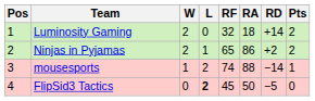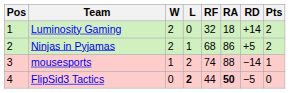Ninjas in Pyjamas | RF: 65 -> 68
Ninjas in Pyjamas | RD: +2 -> +5
FlipSid3 Tactics | RF: 45 -> 44
FlipSid3 Tactics | RA: normal -> bold
